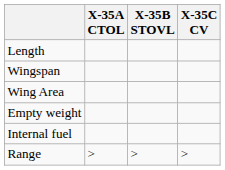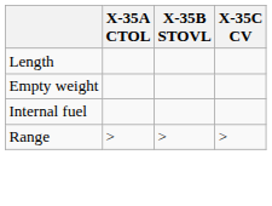- row: Wingspan
- row: Wing Area
